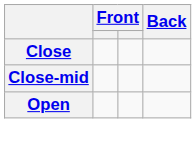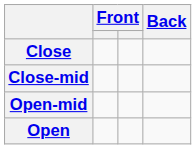+ row: Open-mid
